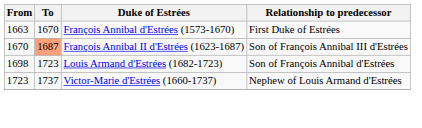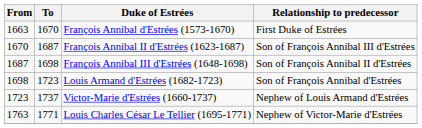François Annibal II d'Estrées (1623-1687) | To: lightsalmon background -> no background
+ row: 1687 | 1698 | François Annibal III d'Estrées (1648-1698) | Son of François Annibal II d'Estrées
+ row: 1763 | 1771 | Louis Charles César Le Tellier (1695-1771) | Nephew of Victor-Marie d'Estrées
